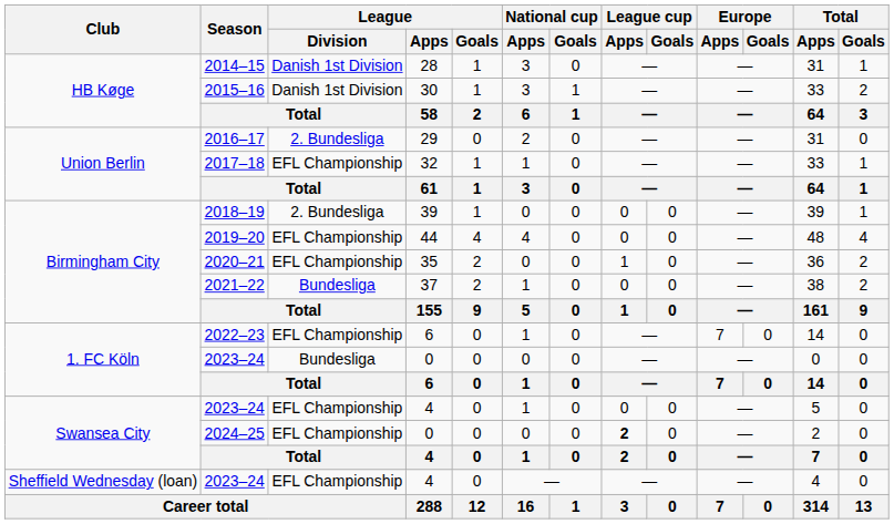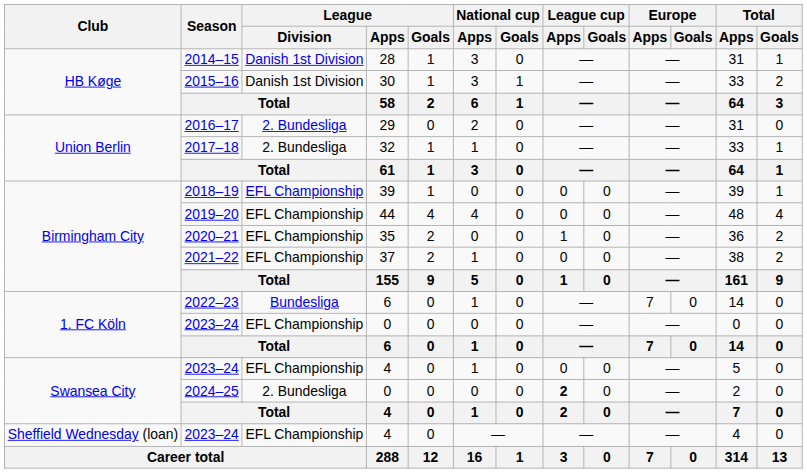2017–18 | League / Division: EFL Championship -> 2. Bundesliga
2018–19 | League / Division: 2. Bundesliga -> EFL Championship
2021–22 | League / Division: Bundesliga -> EFL Championship
2022–23 | League / Division: EFL Championship -> Bundesliga
1. FC Köln / 2023–24 | League / Division: Bundesliga -> EFL Championship
2024–25 | League / Division: EFL Championship -> 2. Bundesliga
